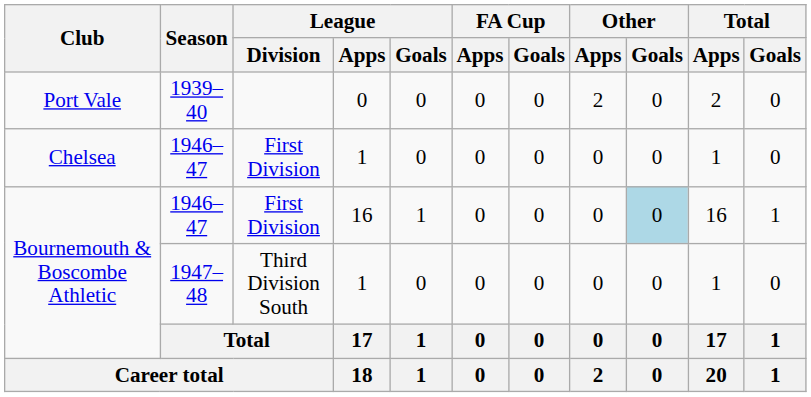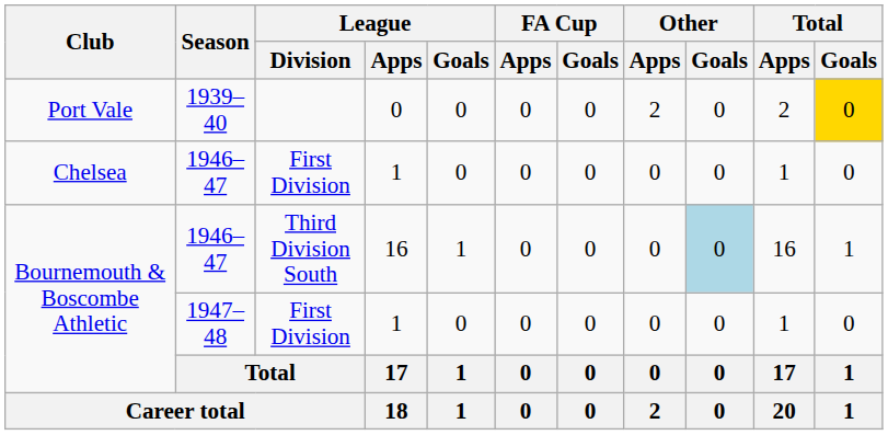Port Vale | Total / Goals: no background -> gold background
Bournemouth & Boscombe Athletic / 1946–47 | League / Division: First Division -> Third Division South
Bournemouth & Boscombe Athletic / 1947–48 | League / Division: Third Division South -> First Division
